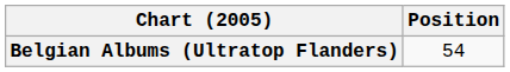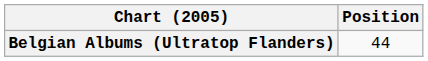Belgian Albums (Ultratop Flanders) | Position: 54 -> 44
